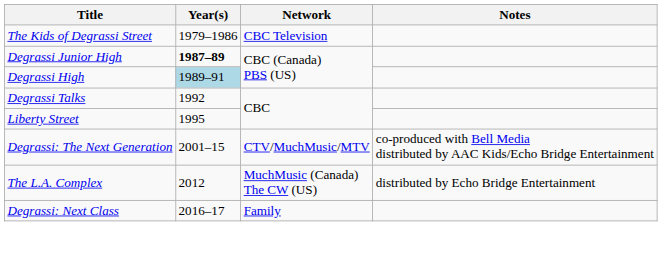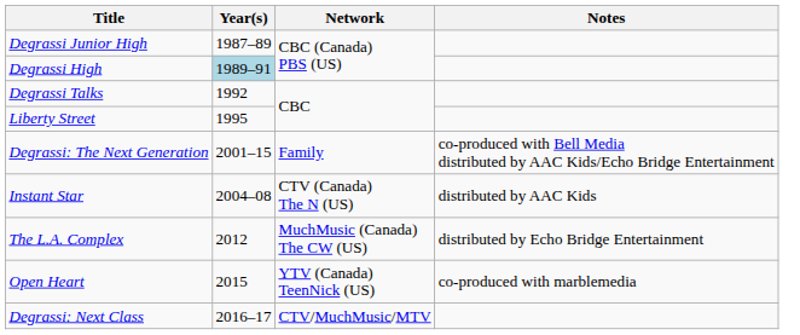- row: The Kids of Degrassi Street | 1979–1986 | CBC Television
Degrassi Junior High | Year(s): bold -> normal
Degrassi: The Next Generation | Network: CTV/MuchMusic/MTV -> Family
+ row: Instant Star | 2004–08 | CTV (Canada) The N (US) | distributed by AAC Kids
+ row: Open Heart | 2015 | YTV (Canada) TeenNick (US) | co-produced with marblemedia
Degrassi: Next Class | Network: Family -> CTV/MuchMusic/MTV
